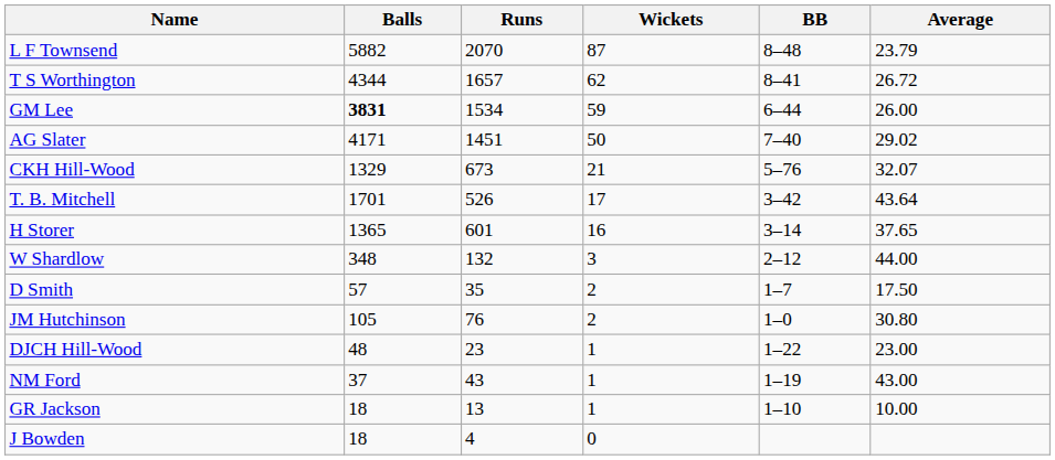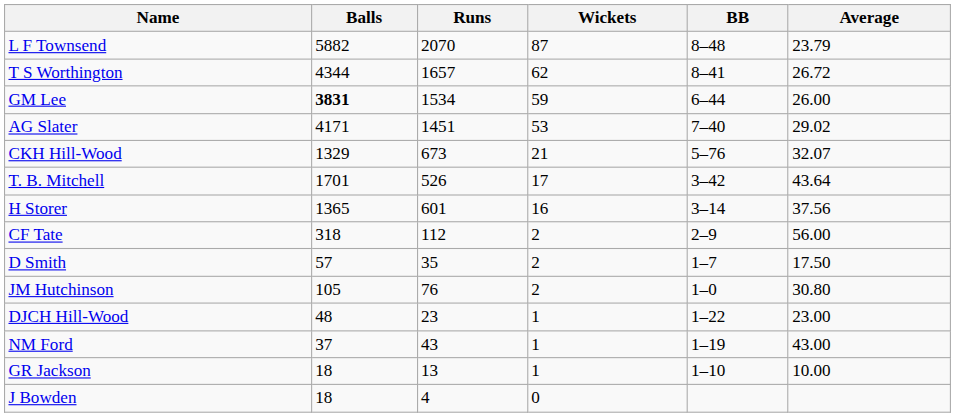AG Slater | Wickets: 50 -> 53
H Storer | Average: 37.65 -> 37.56
+ row: CF Tate | 318 | 112 | 2 | 2–9 | 56.00
- row: W Shardlow | 348 | 132 | 3 | 2–12 | 44.00
